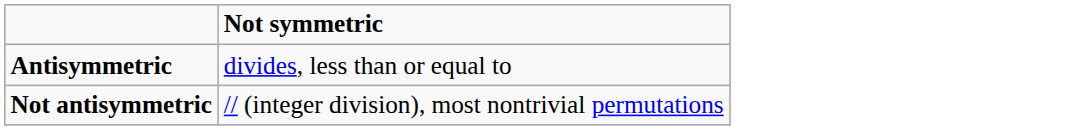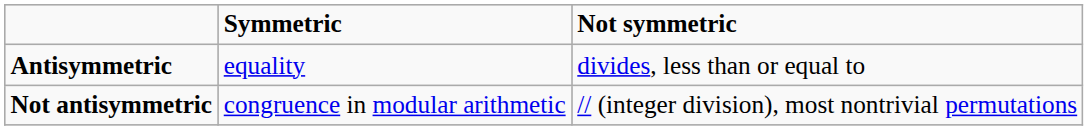+ column: Symmetric | equality | congruence in modular arithmetic
